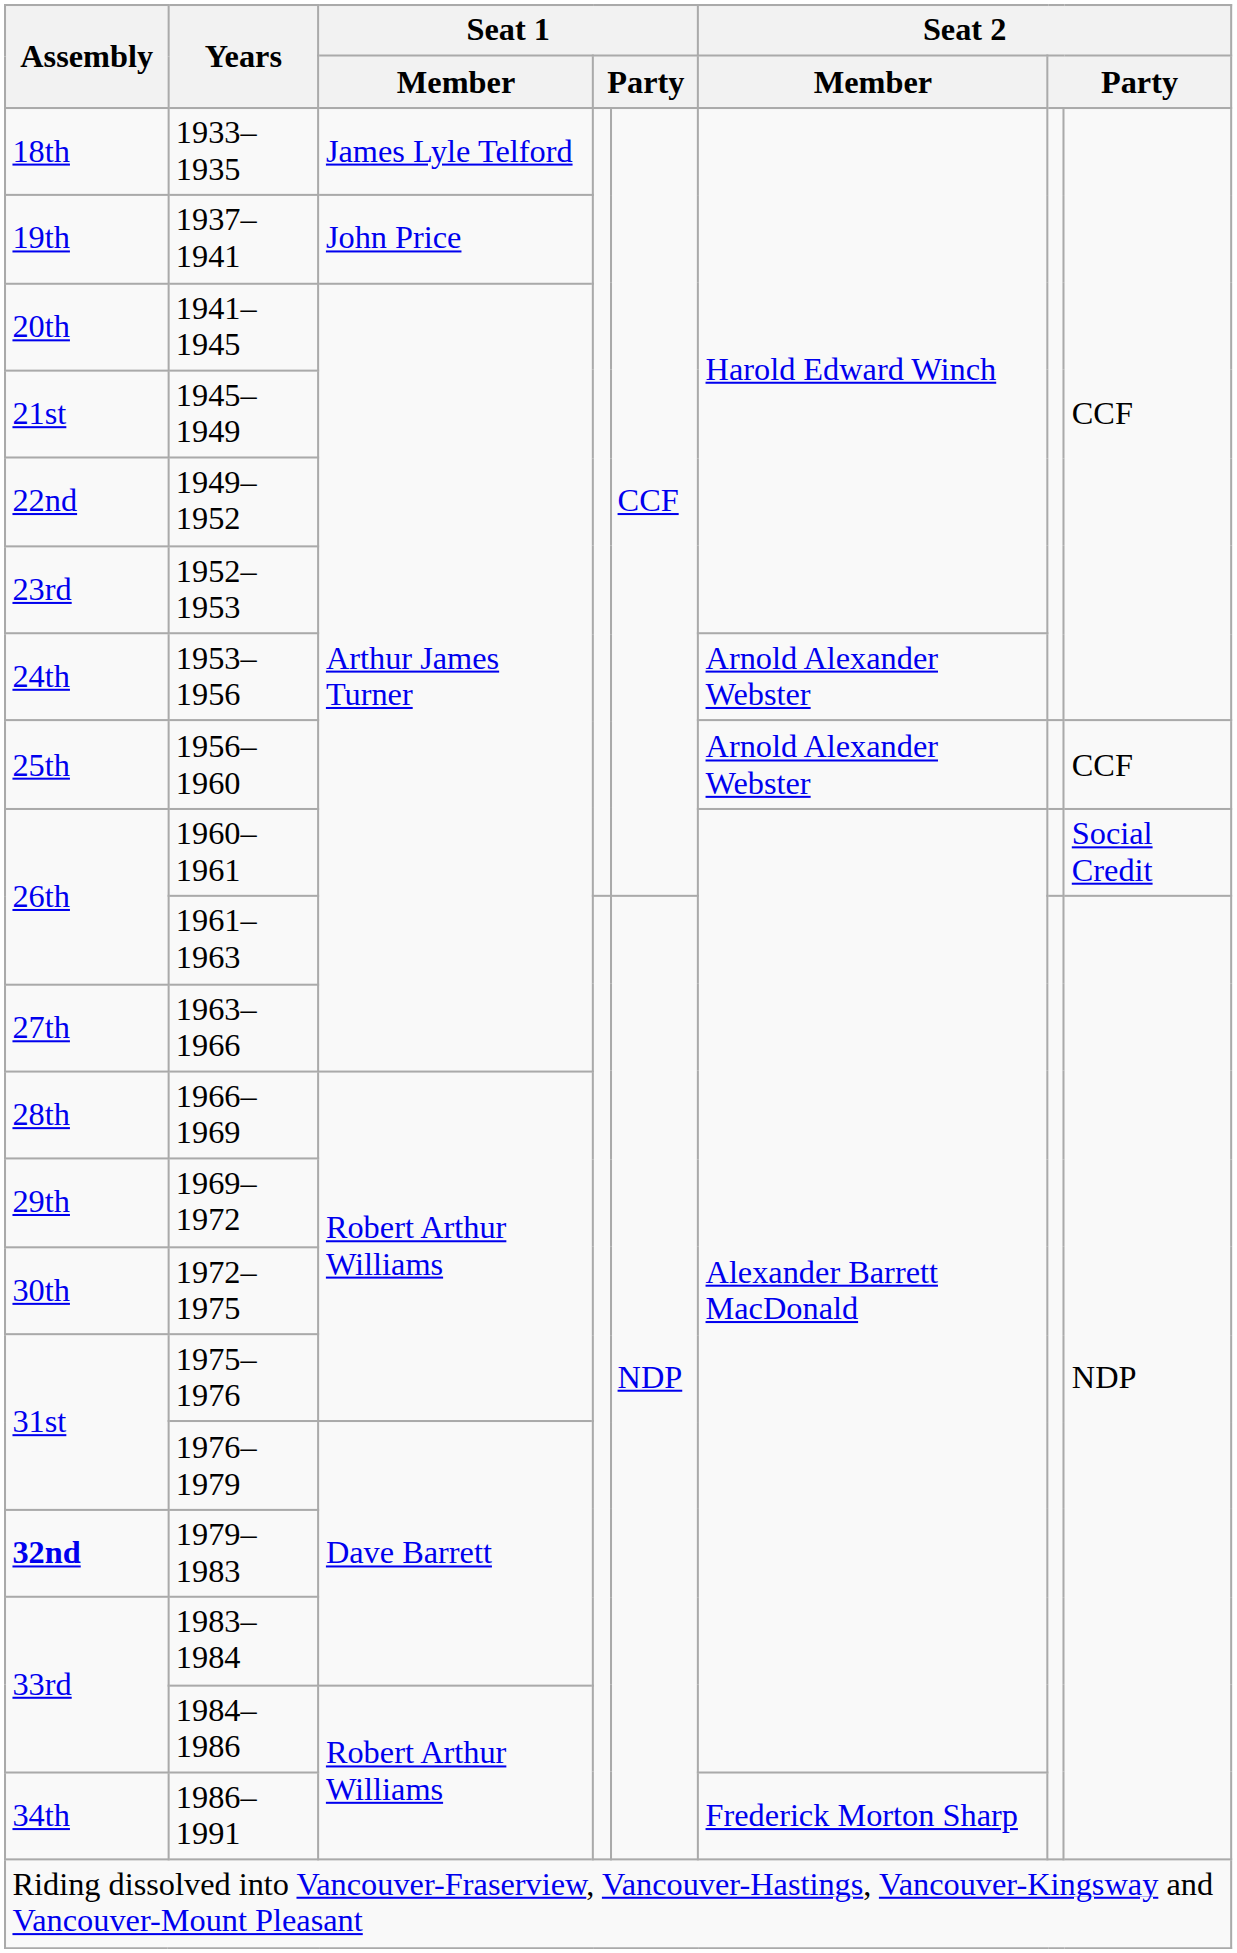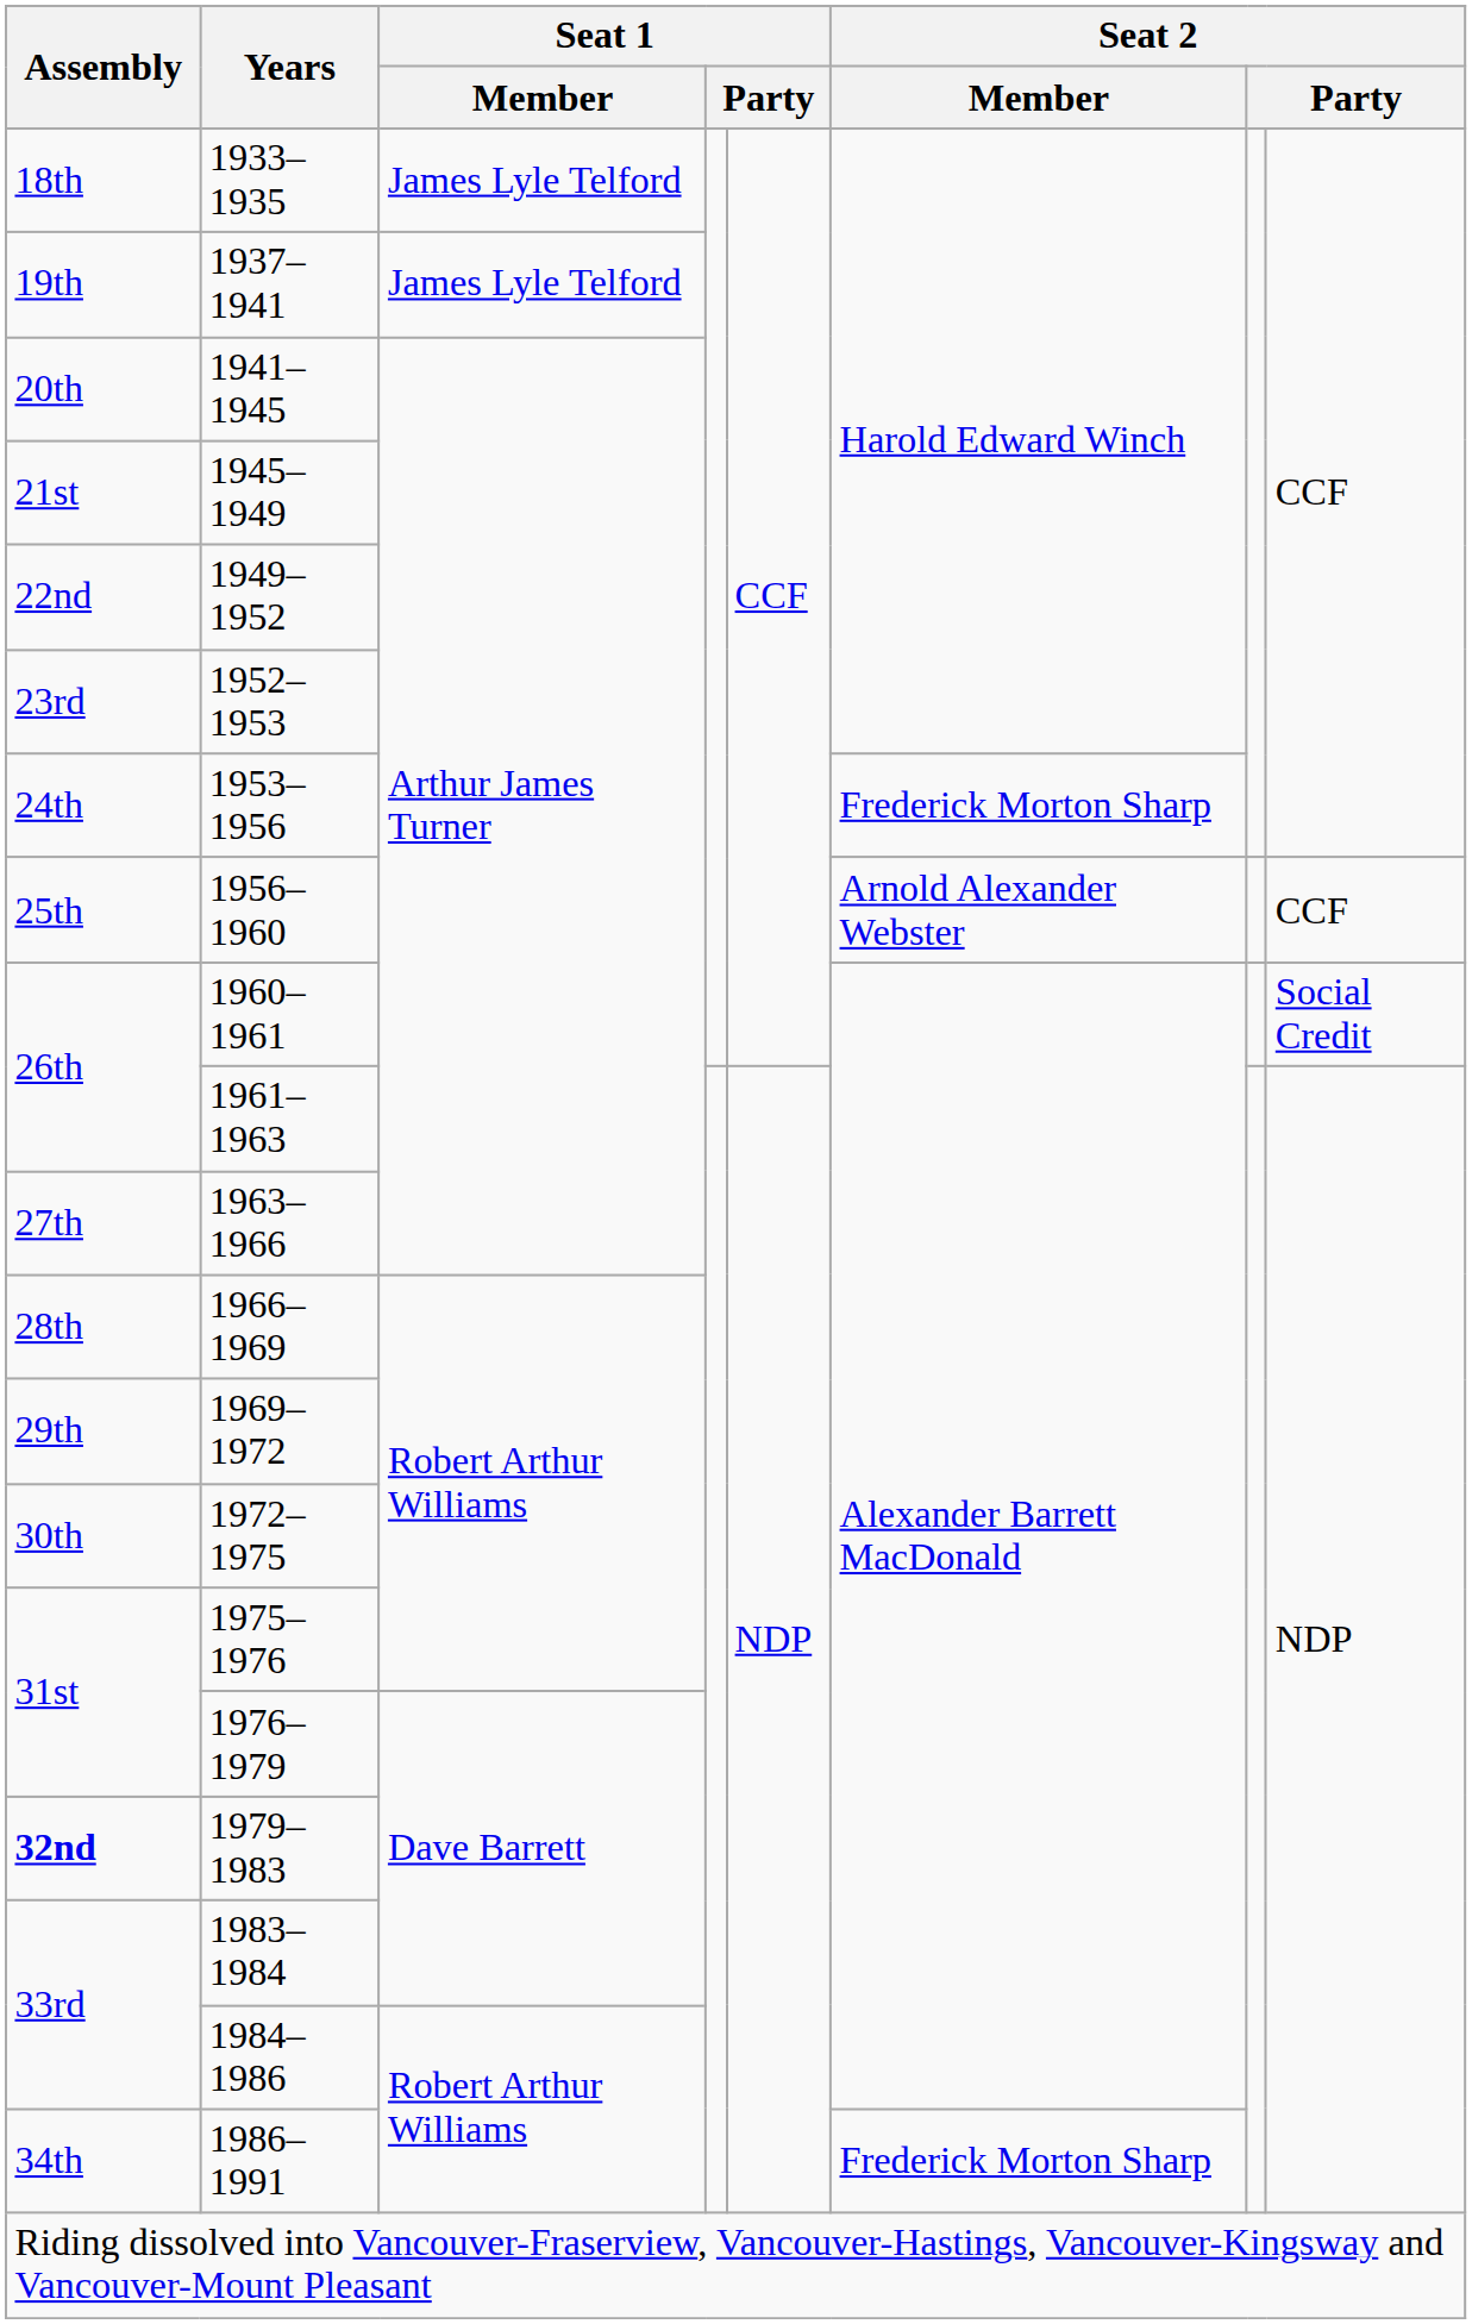1937–1941 | Seat 1 / Member: John Price -> James Lyle Telford
1953–1956 | Seat 2 / Member: Arnold Alexander Webster -> Frederick Morton Sharp
